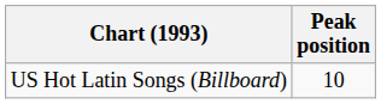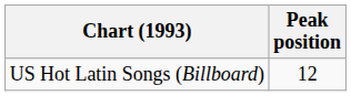US Hot Latin Songs (Billboard) | Peak position: 10 -> 12
